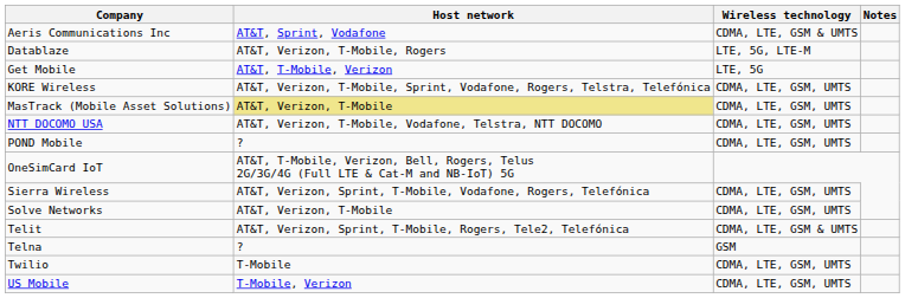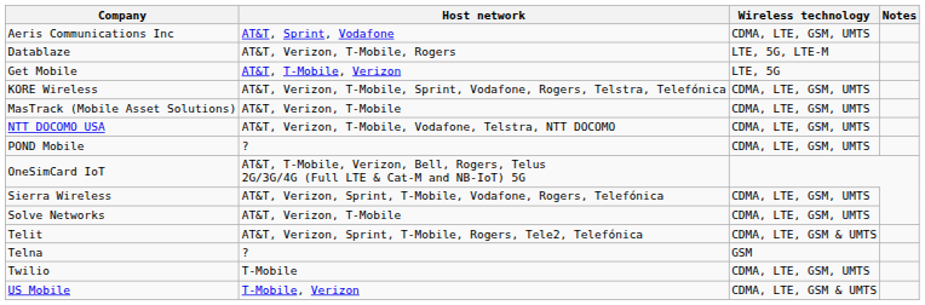Aeris Communications Inc | Wireless technology: CDMA, LTE, GSM & UMTS -> CDMA, LTE, GSM, UMTS
MasTrack (Mobile Asset Solutions) | Host network: khaki background -> no background
US Mobile | Wireless technology: CDMA, LTE, GSM, UMTS -> CDMA, LTE, GSM & UMTS
